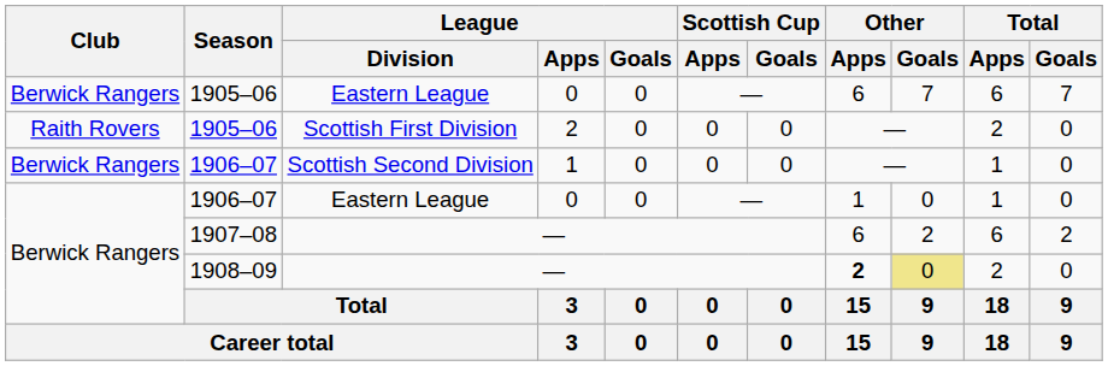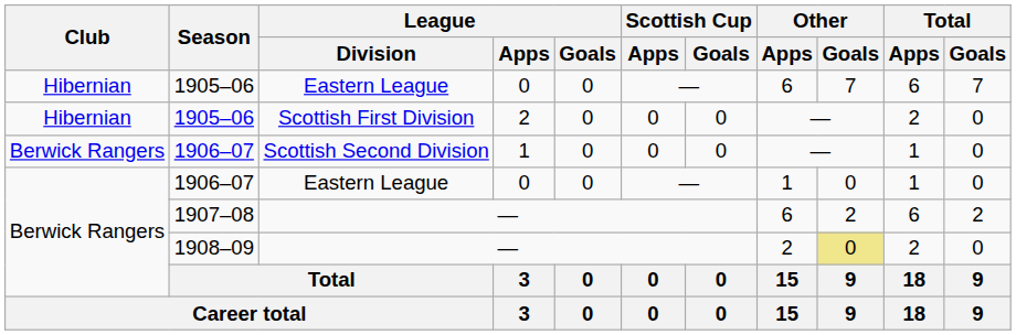1905–06 / Eastern League | Club: Berwick Rangers -> Hibernian
1905–06 / Scottish First Division | Club: Raith Rovers -> Hibernian
1908–09 | Other / Apps: bold -> normal
